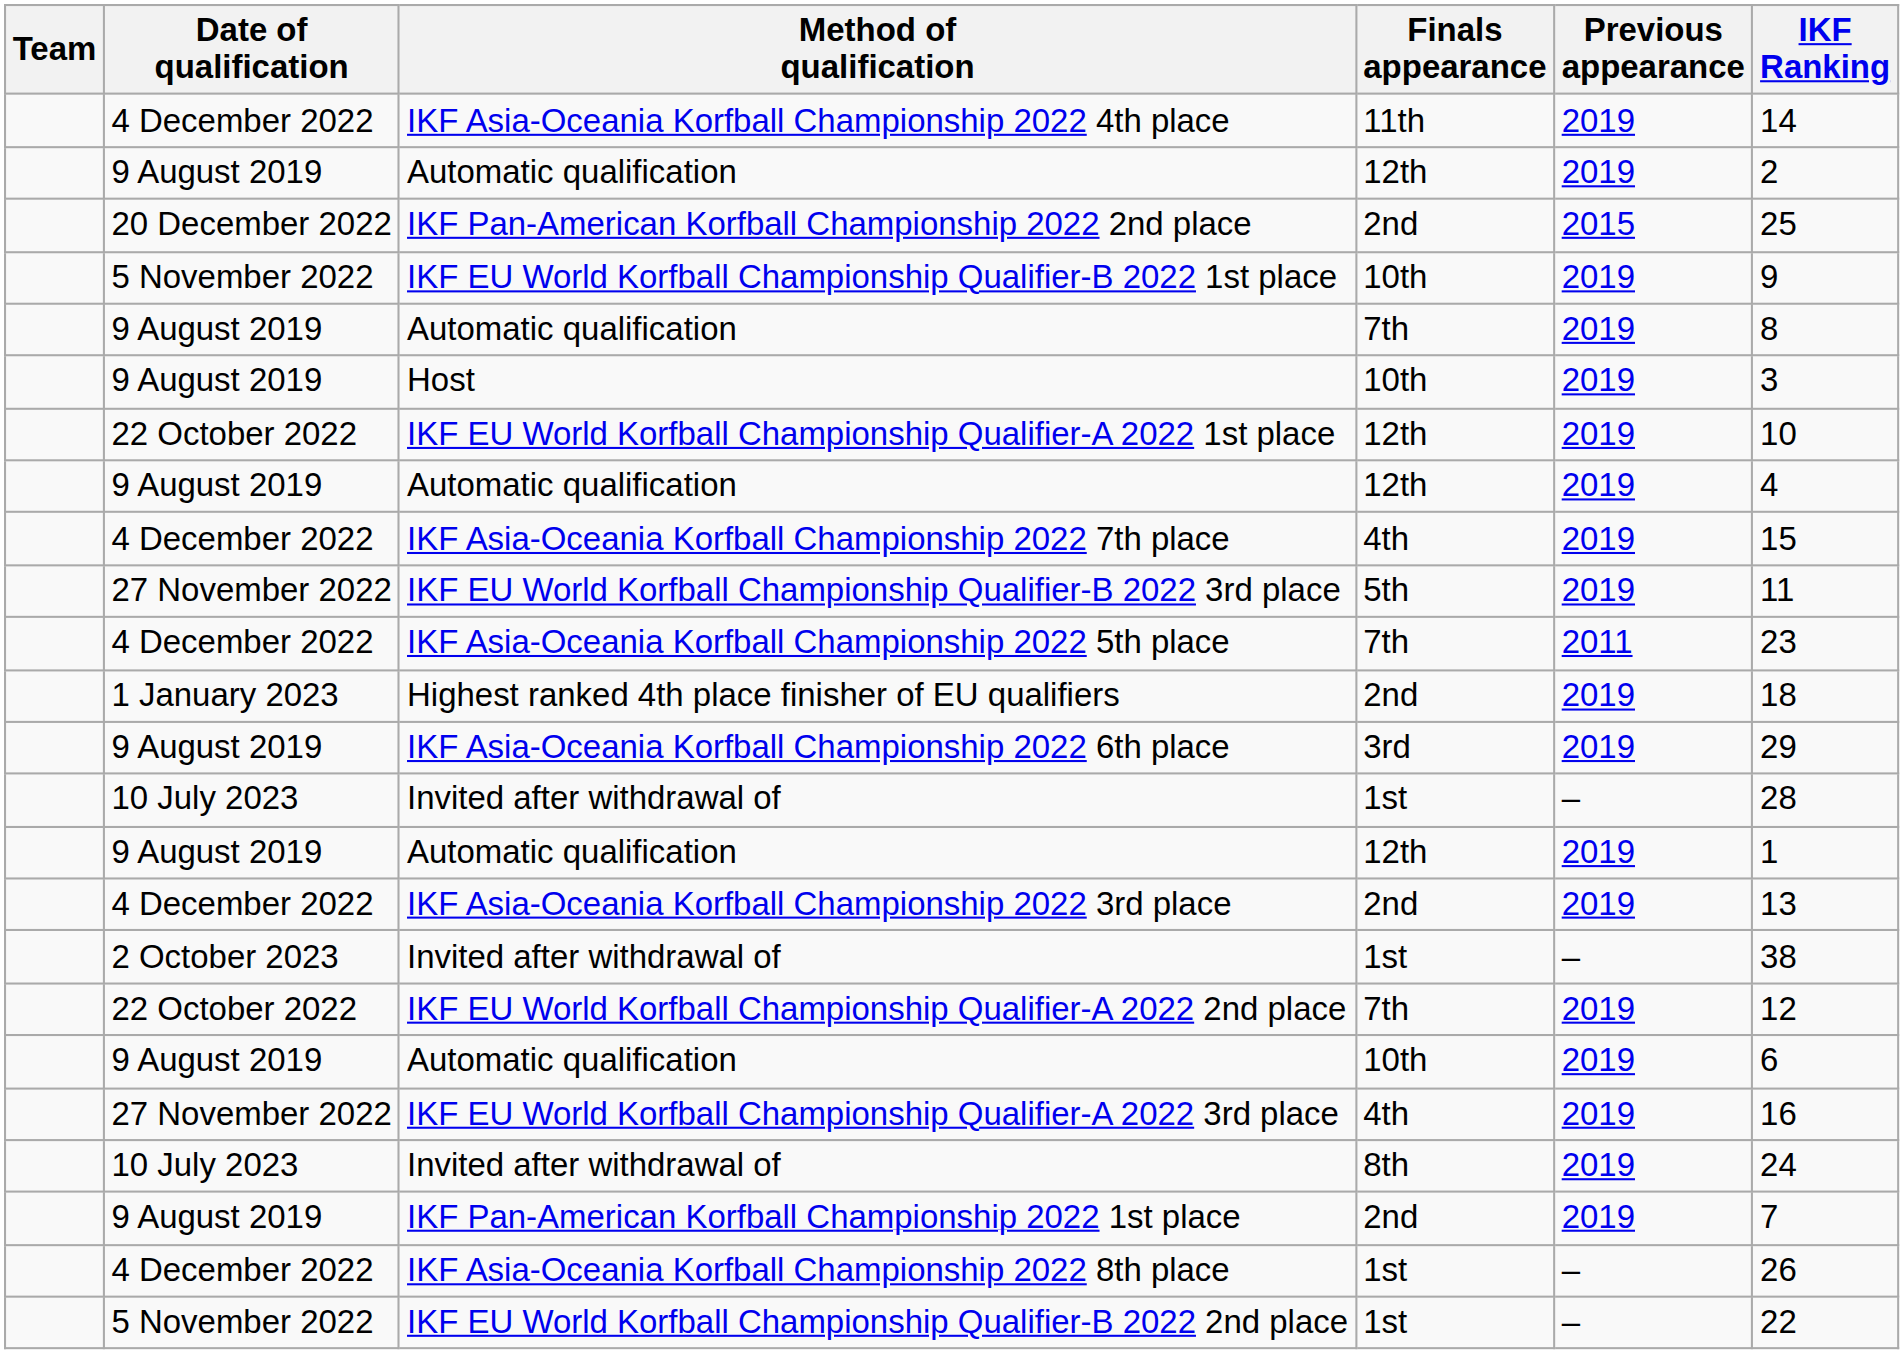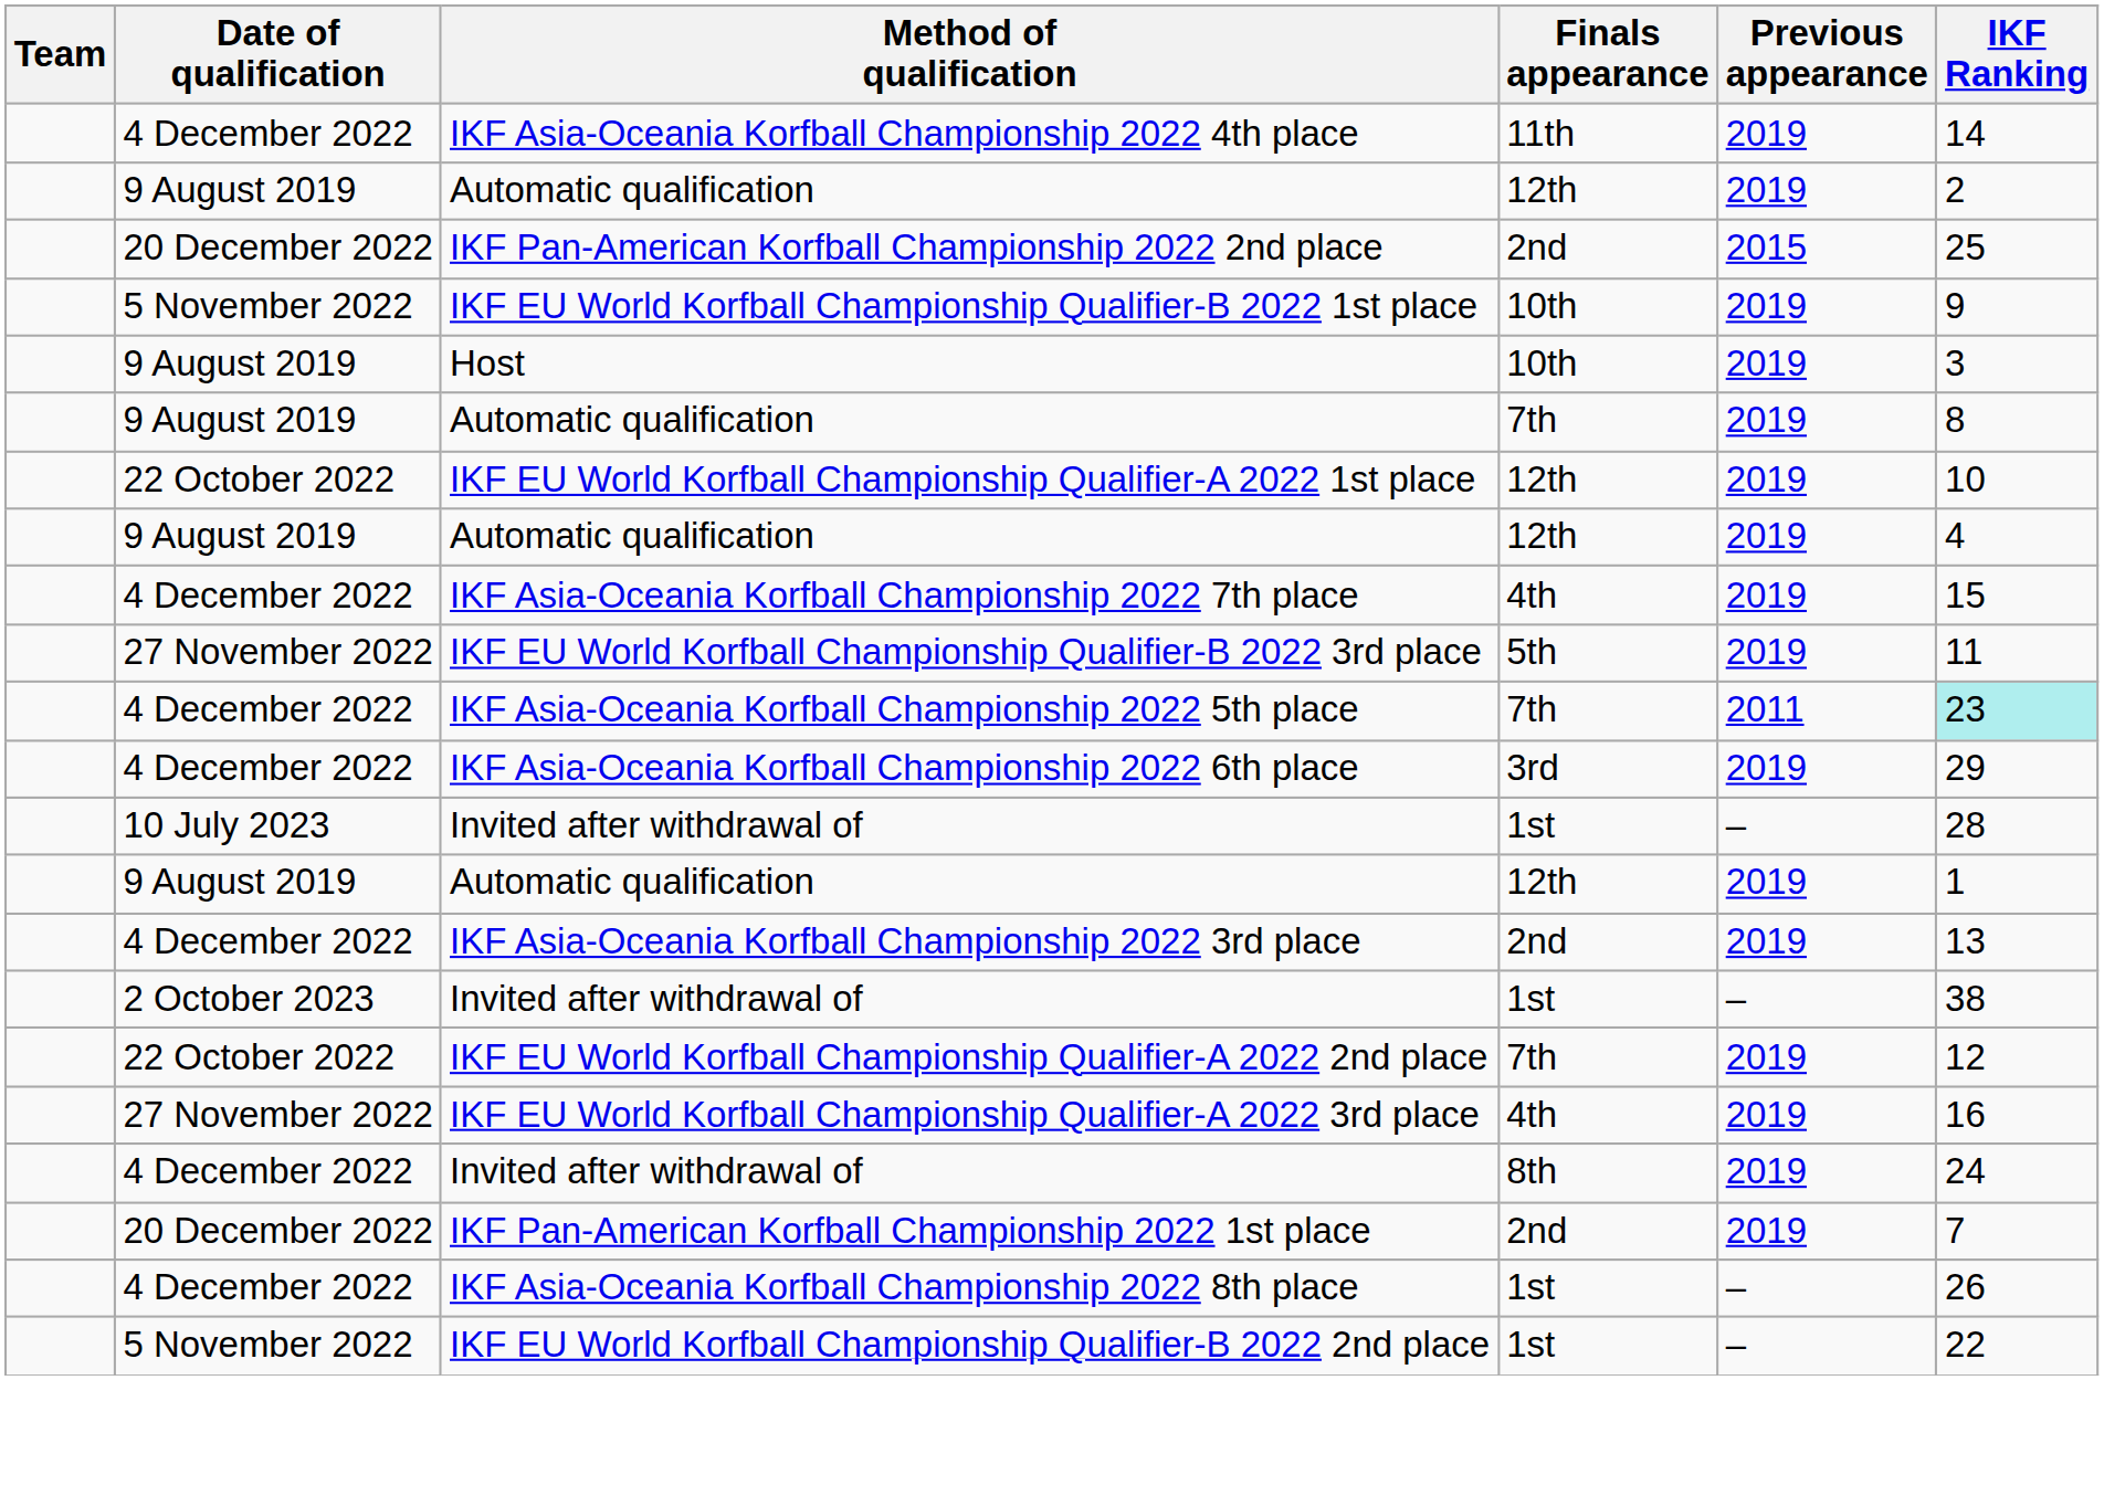rows swapped: Host <-> Automatic qualification / 7th
IKF Asia-Oceania Korfball Championship 2022 5th place | IKF Ranking: no background -> paleturquoise background
- row: 1 January 2023 | Highest ranked 4th place finisher of EU qualifiers | 2nd | 2019 | 18
IKF Asia-Oceania Korfball Championship 2022 6th place | Date of qualification: 9 August 2019 -> 4 December 2022
- row: 9 August 2019 | Automatic qualification | 10th | 2019 | 6
Invited after withdrawal of / 8th | Date of qualification: 10 July 2023 -> 4 December 2022
IKF Pan-American Korfball Championship 2022 1st place | Date of qualification: 9 August 2019 -> 20 December 2022
